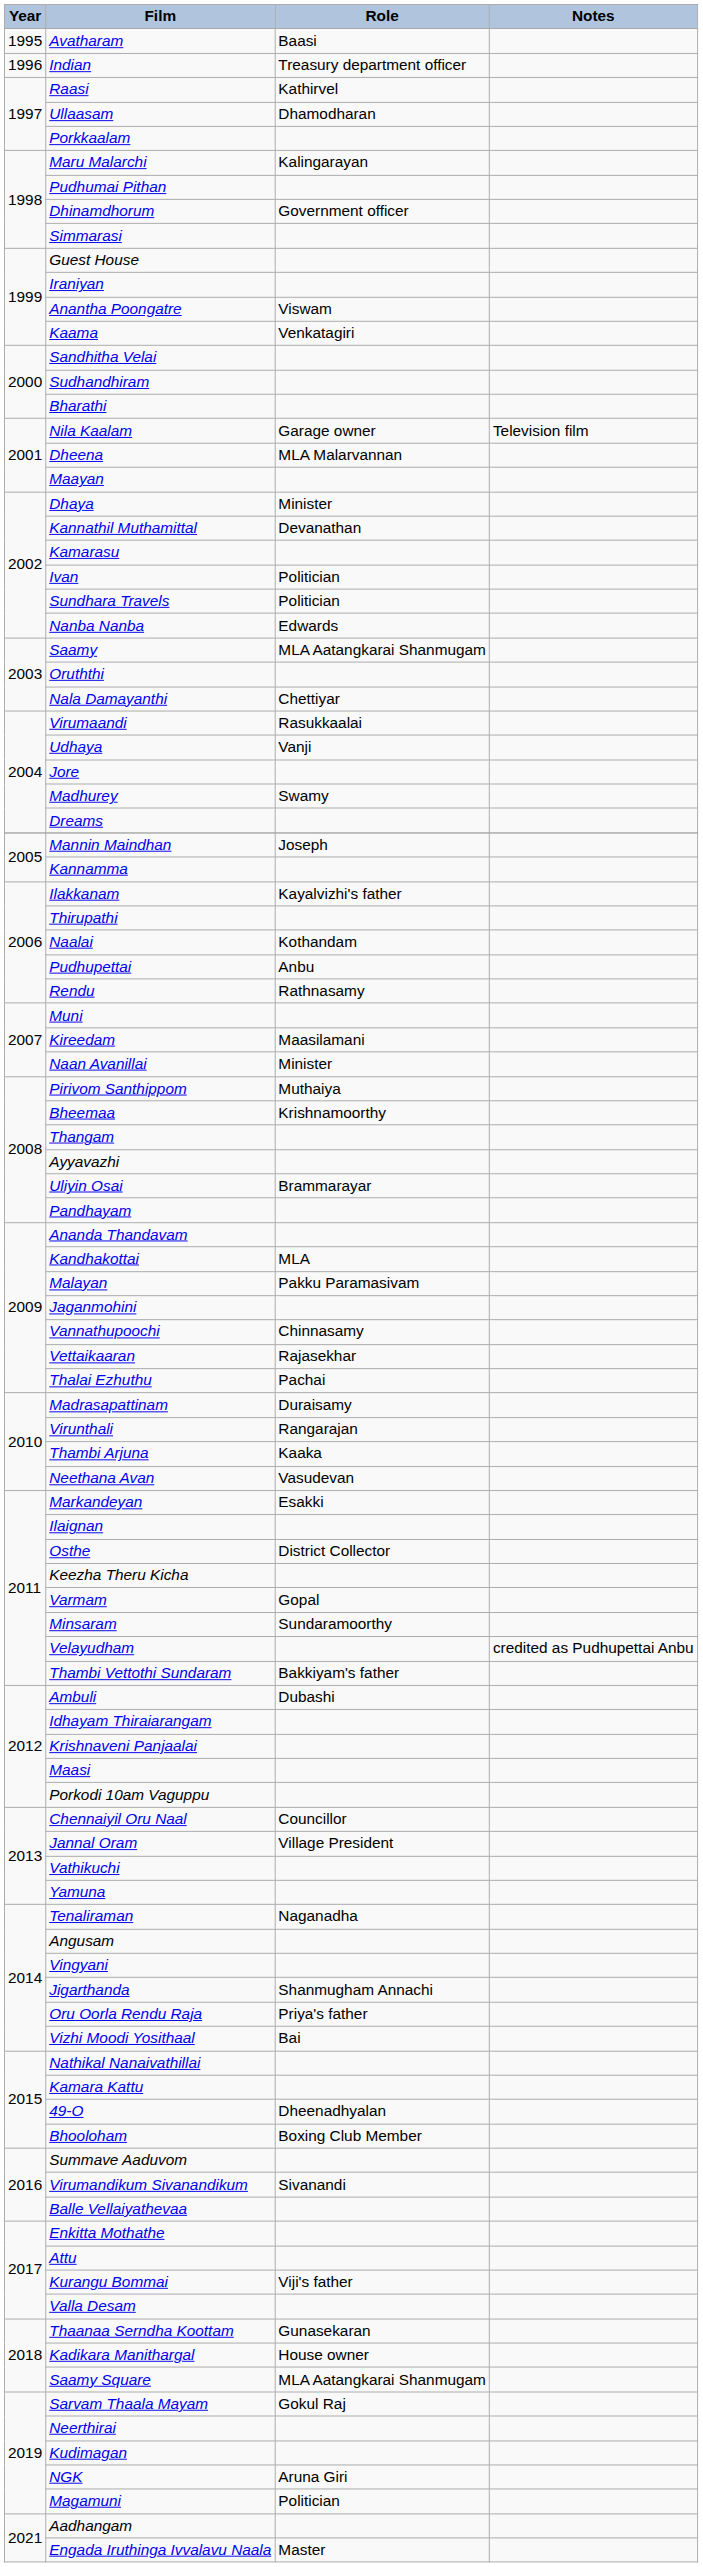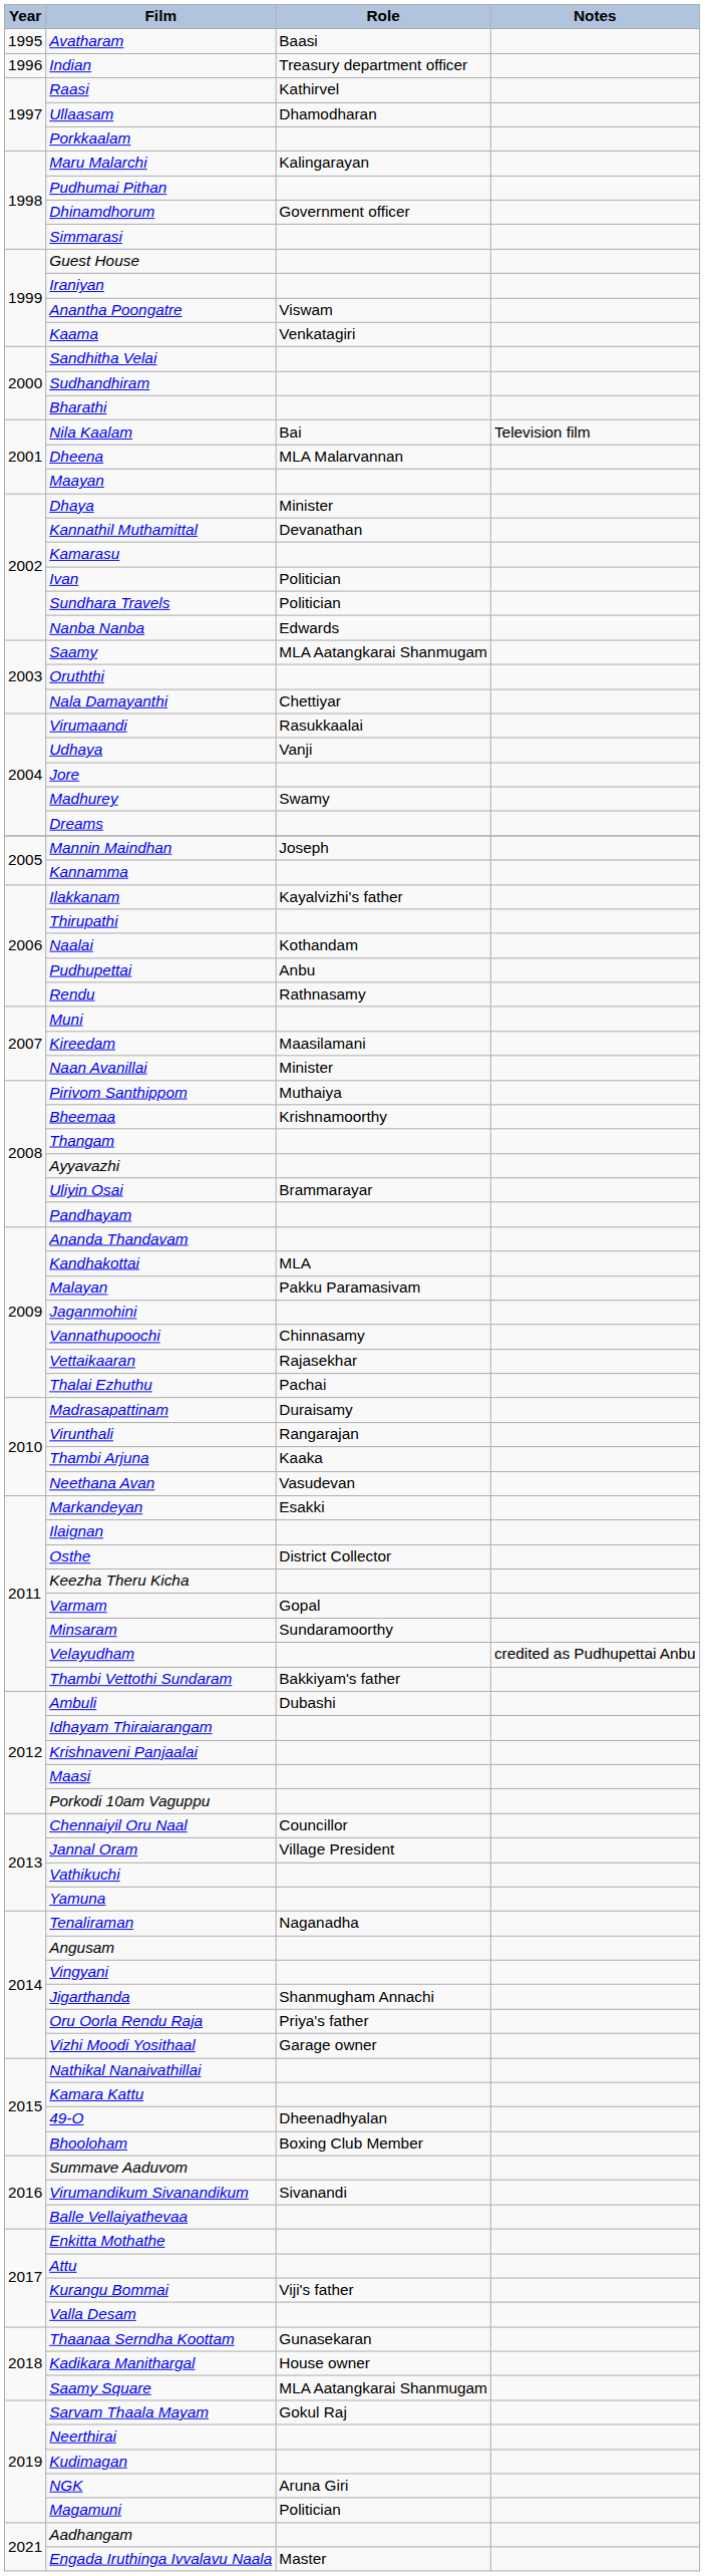Nila Kaalam | Role: Garage owner -> Bai
Vizhi Moodi Yosithaal | Role: Bai -> Garage owner
